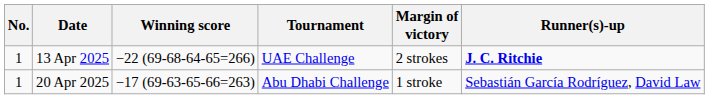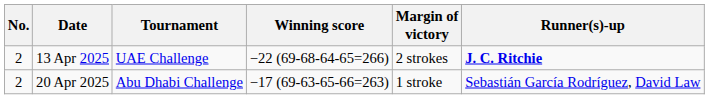columns swapped: Tournament <-> Winning score
13 Apr 2025 | No.: 1 -> 2
20 Apr 2025 | No.: 1 -> 2
